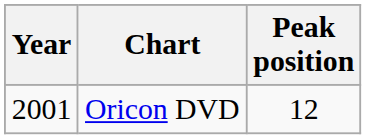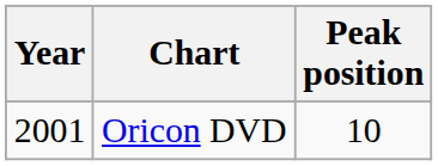Oricon DVD | Peak position: 12 -> 10
